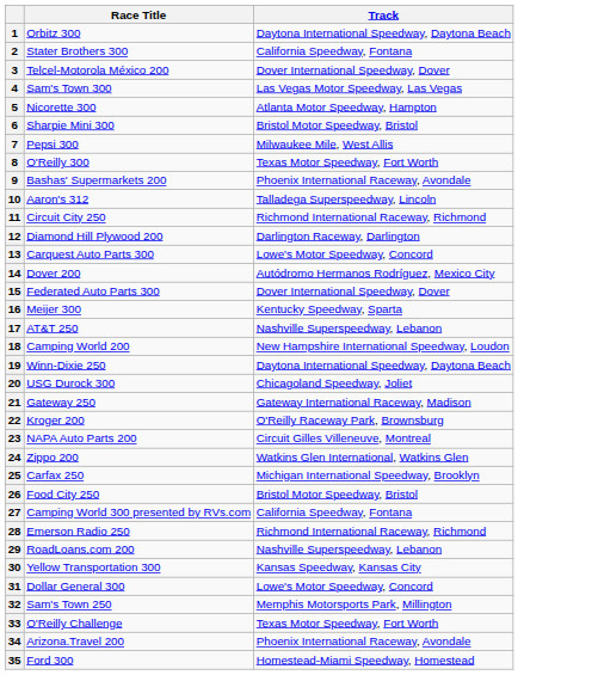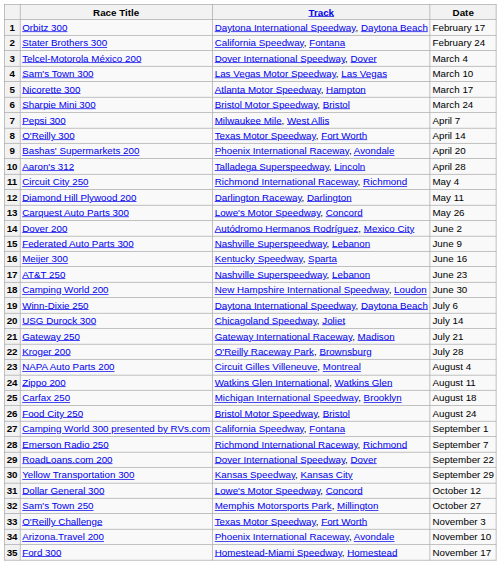+ column: Date | February 17 | February 24 | March 4 | March 10 | March 17 | March 24 | April 7 | April 14 | April 20 | April 28 | May 4 | May 11 | May 26 | June 2 | June 9 | June 16 | June 23 | June 30 | July 6 | July 14 | July 21 | July 28 | August 4 | August 11 | August 18 | August 24 | September 1 | September 7 | September 22 | September 29 | October 12 | October 27 | November 3 | November 10 | November 17
15 | Track: Dover International Speedway, Dover -> Nashville Superspeedway, Lebanon
29 | Track: Nashville Superspeedway, Lebanon -> Dover International Speedway, Dover
